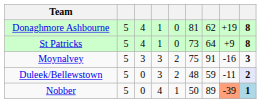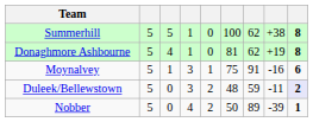+ row: Summerhill | 5 | 5 | 1 | 0 | 100 | 62 | +38 | 8
- row: St Patricks | 5 | 4 | 1 | 0 | 73 | 64 | +9 | 8
Moynalvey | column 3: 3 -> 1
Moynalvey | column 5: 2 -> 1
Moynalvey | column 9: 3 -> 6
Nobber | column 5: 1 -> 2
Nobber | column 8: lightsalmon background -> no background
Nobber | column 9: lightblue background -> no background
